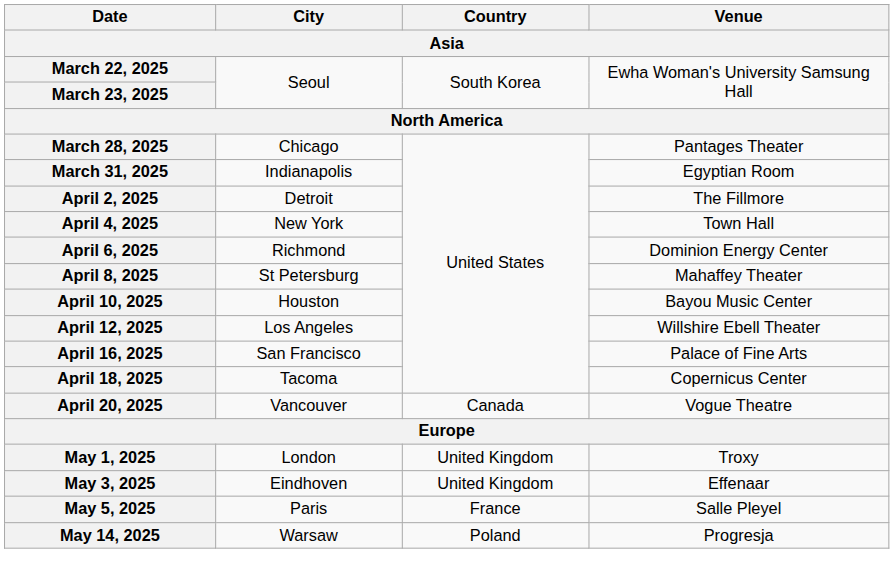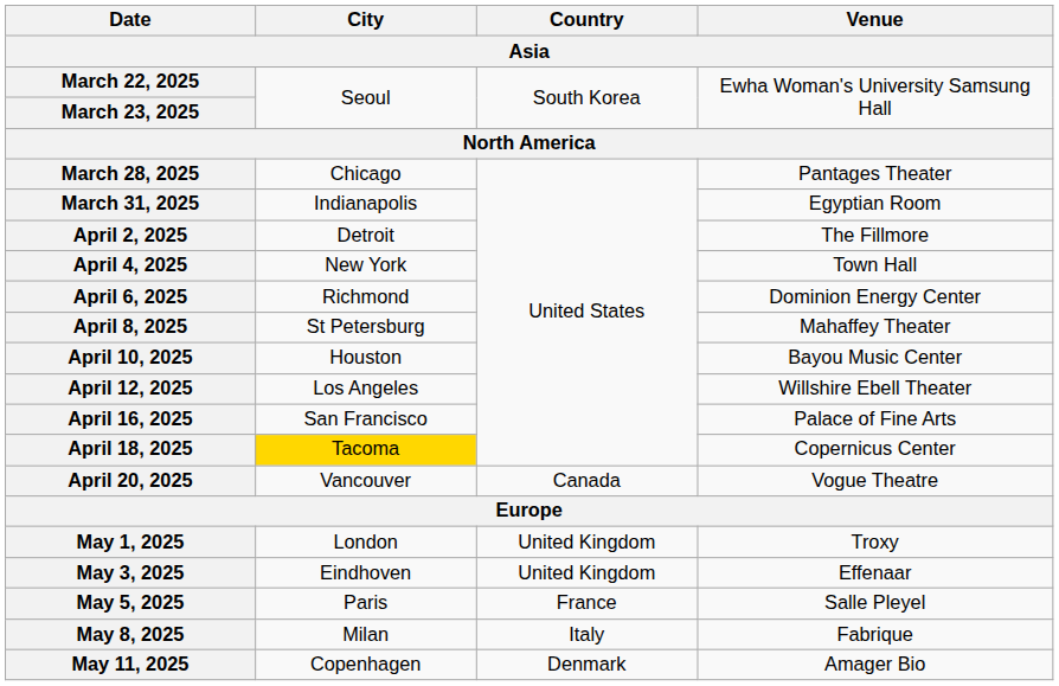April 18, 2025 | City: no background -> gold background
+ row: May 8, 2025 | Milan | Italy | Fabrique
+ row: May 11, 2025 | Copenhagen | Denmark | Amager Bio
- row: May 14, 2025 | Warsaw | Poland | Progresja
